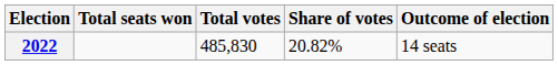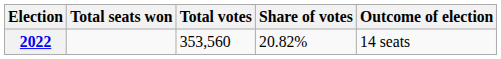2022 | Total votes: 485,830 -> 353,560
